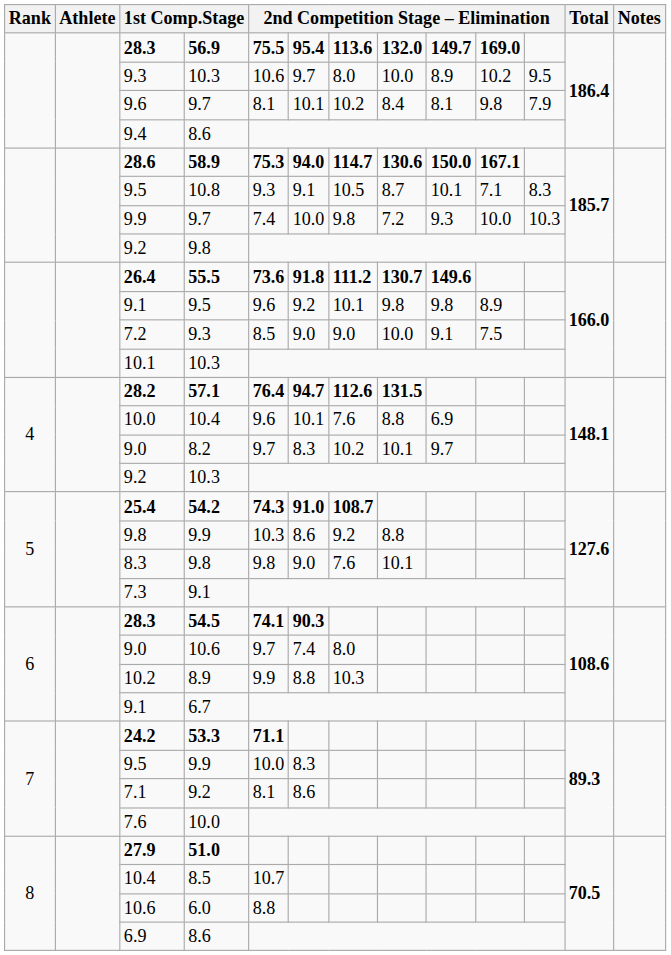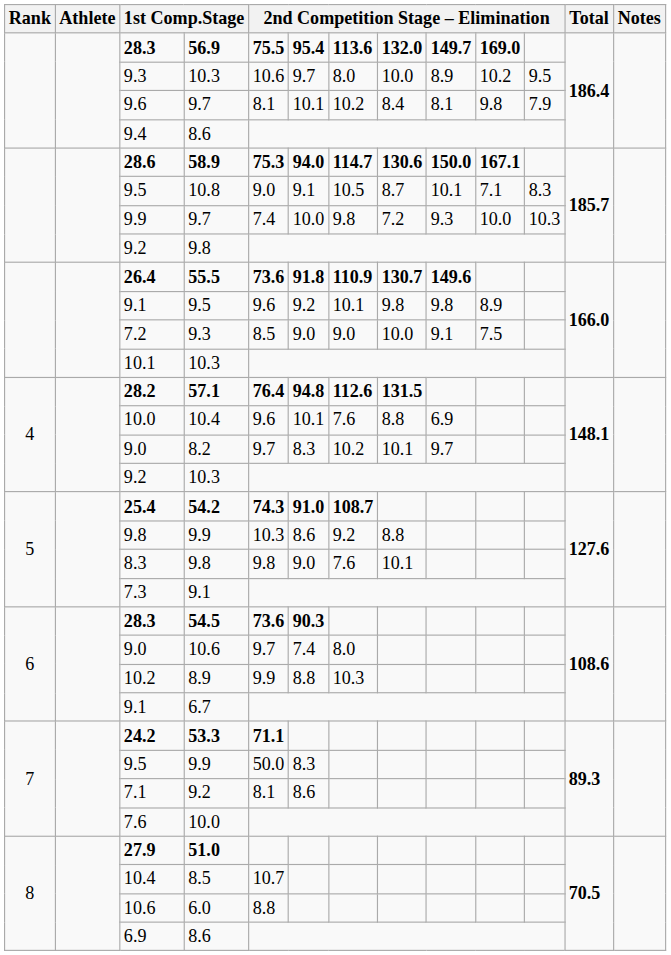9.5 / 10.8 | column 5: 9.3 -> 9.0
26.4 | column 7: 111.2 -> 110.9
28.2 | column 6: 94.7 -> 94.8
28.3 / 54.5 | column 5: 74.1 -> 73.6
9.5 / 9.9 | column 5: 10.0 -> 50.0
